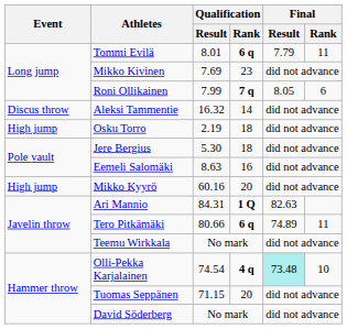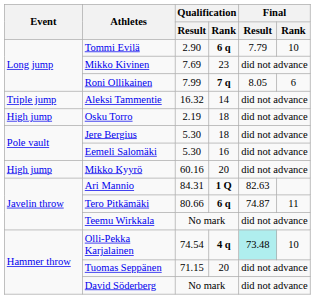Tommi Evilä | Qualification / Result: 8.01 -> 2.90
Tommi Evilä | Final / Rank: 11 -> 10
Aleksi Tammentie | Event: Discus throw -> Triple jump
Eemeli Salomäki | Qualification / Result: 8.63 -> 5.30
Tero Pitkämäki | Final / Result: 74.89 -> 74.87
